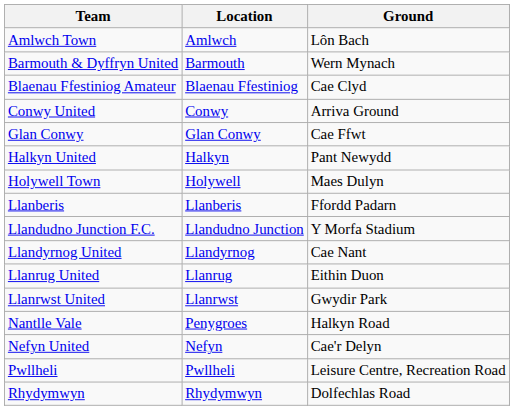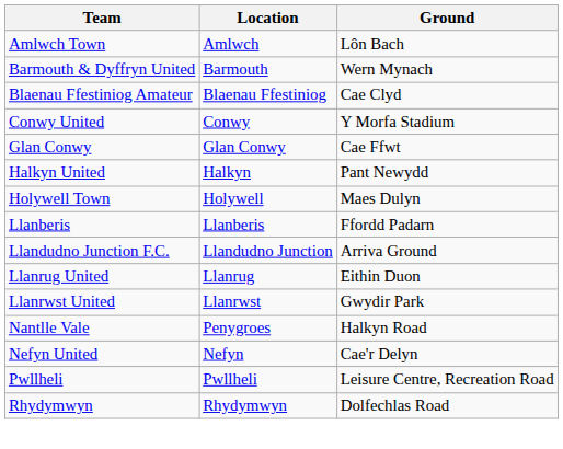Conwy United | Ground: Arriva Ground -> Y Morfa Stadium
Llandudno Junction F.C. | Ground: Y Morfa Stadium -> Arriva Ground
- row: Llandyrnog United | Llandyrnog | Cae Nant
